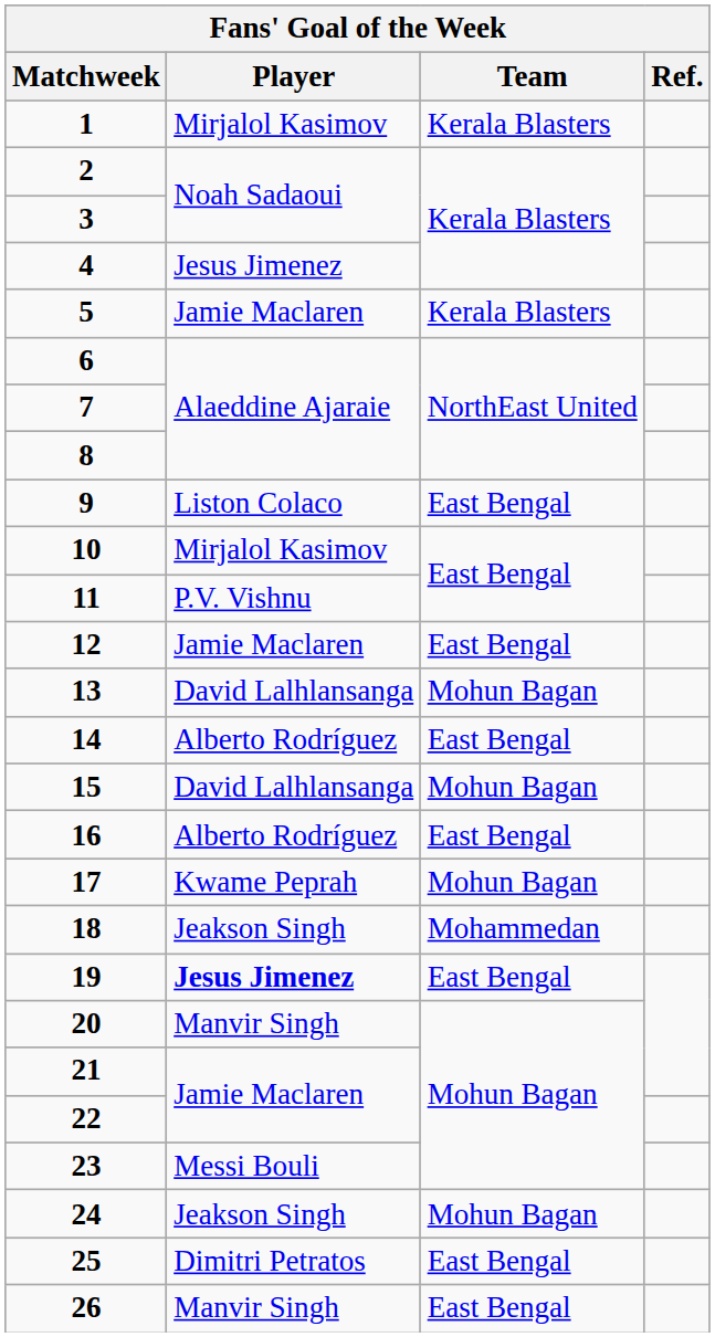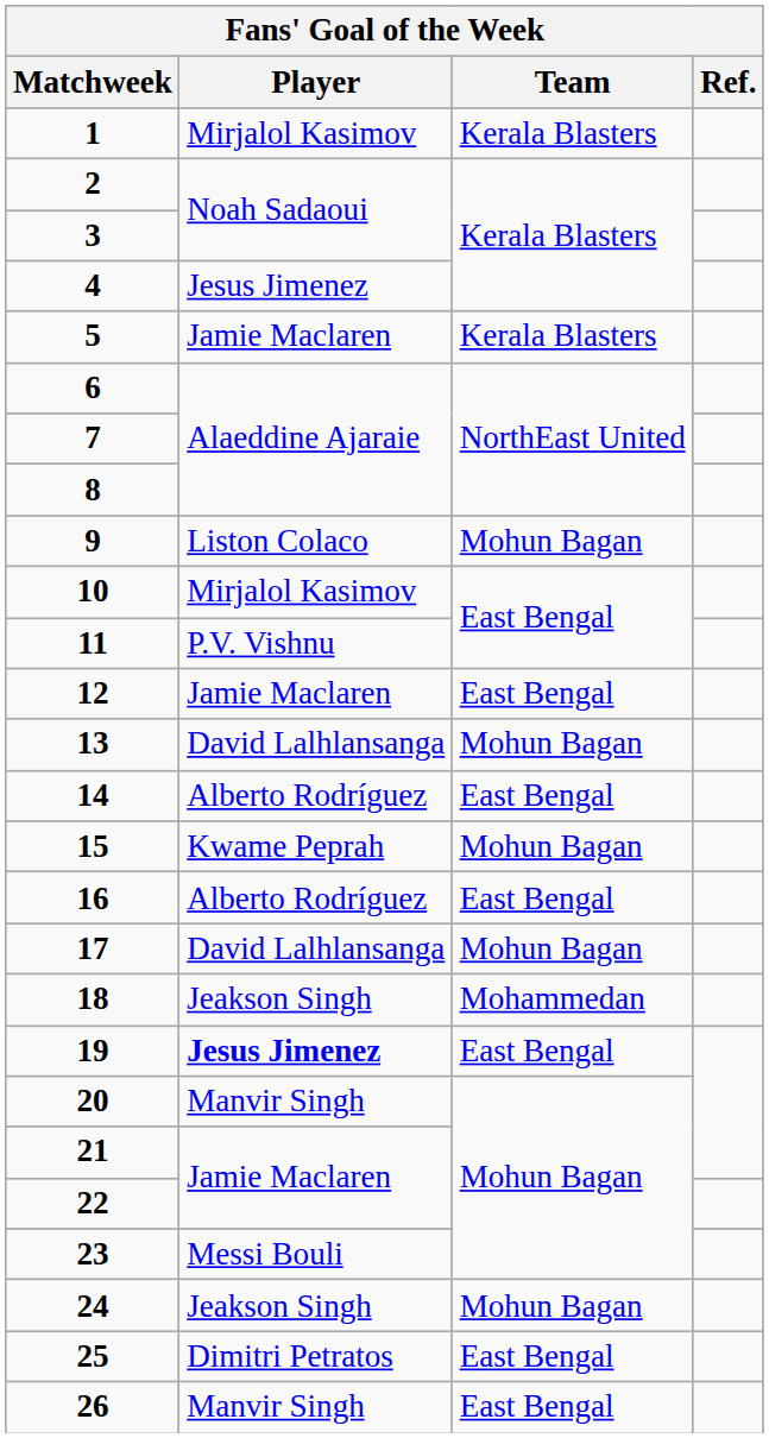9 | Team: East Bengal -> Mohun Bagan
15 | Player: David Lalhlansanga -> Kwame Peprah
17 | Player: Kwame Peprah -> David Lalhlansanga
